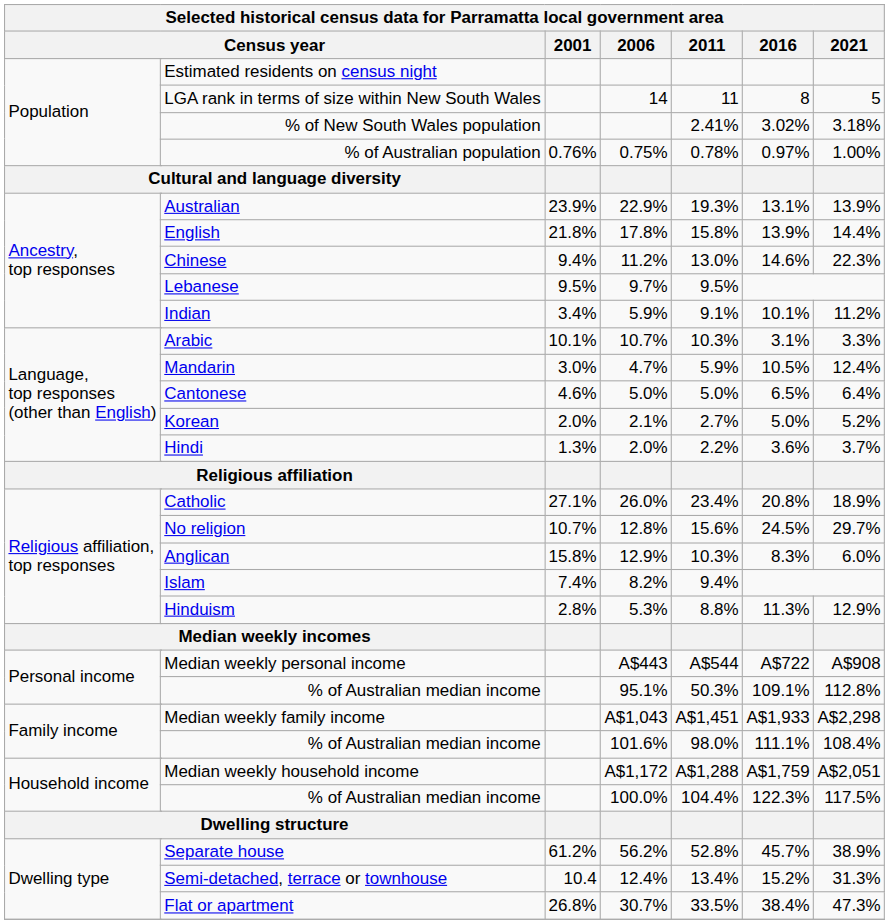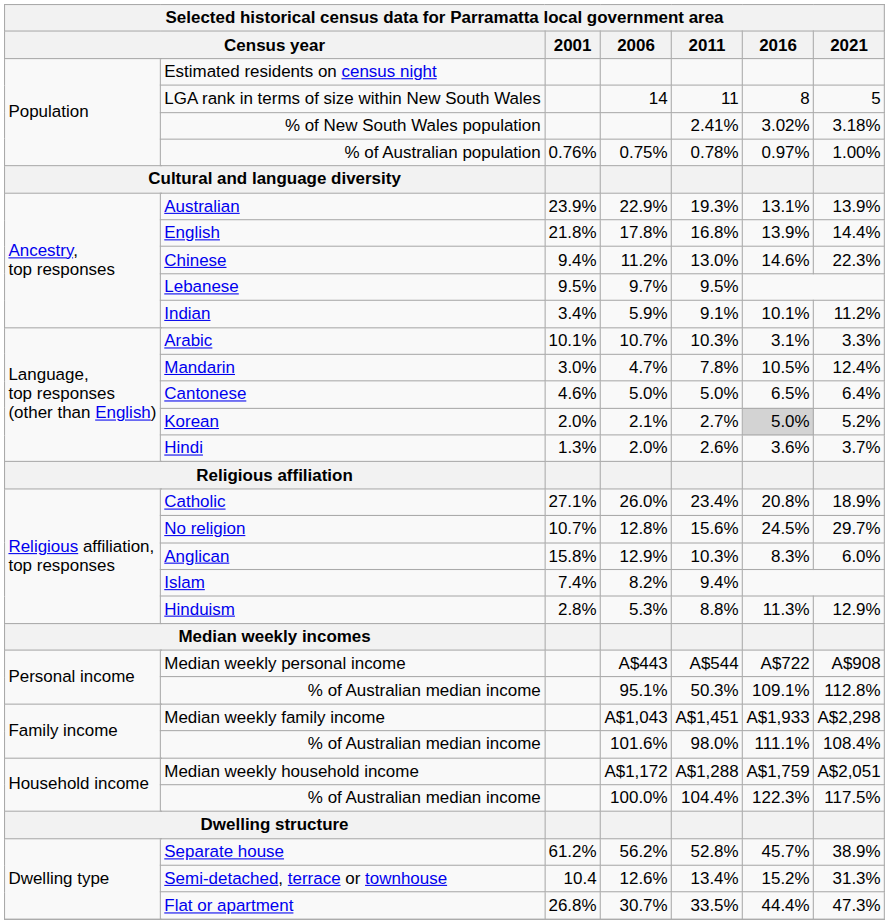English | 2011: 15.8% -> 16.8%
Mandarin | 2011: 5.9% -> 7.8%
Korean | 2016: no background -> lightgrey background
Hindi | 2011: 2.2% -> 2.6%
Semi-detached, terrace or townhouse | 2006: 12.4% -> 12.6%
Flat or apartment | 2016: 38.4% -> 44.4%
